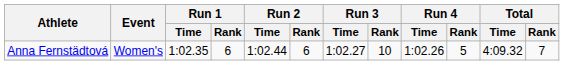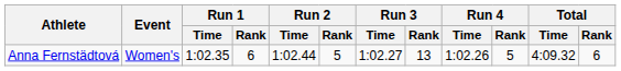Anna Fernstädtová | Run 2 / Rank: 6 -> 5
Anna Fernstädtová | Run 3 / Rank: 10 -> 13
Anna Fernstädtová | Total / Rank: 7 -> 6
